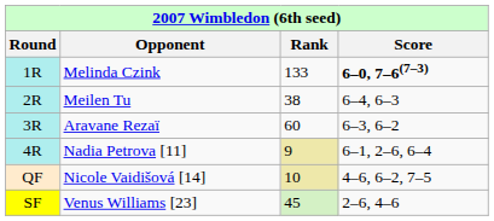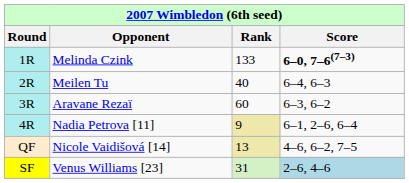Meilen Tu | Rank: 38 -> 40
Nicole Vaidišová [14] | Rank: 10 -> 13
Venus Williams [23] | Rank: 45 -> 31
Venus Williams [23] | Score: no background -> lightblue background
